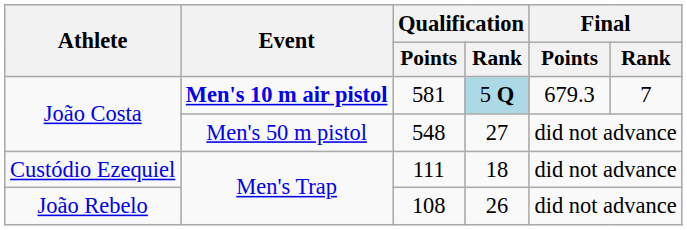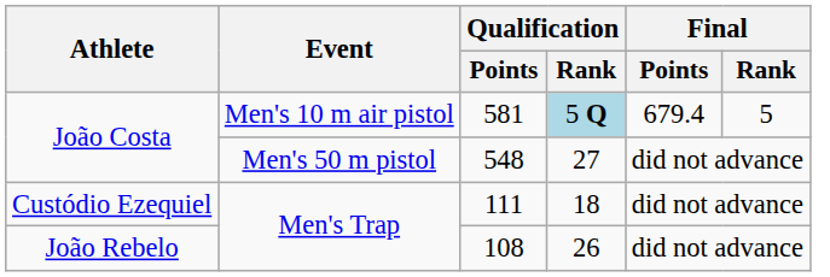581 | Event: bold -> normal
581 | Final / Points: 679.3 -> 679.4
581 | Final / Rank: 7 -> 5
